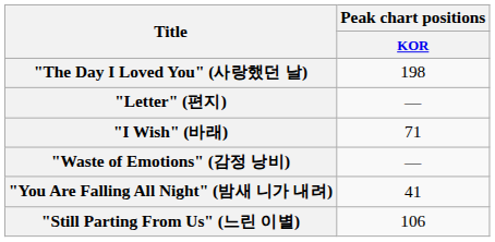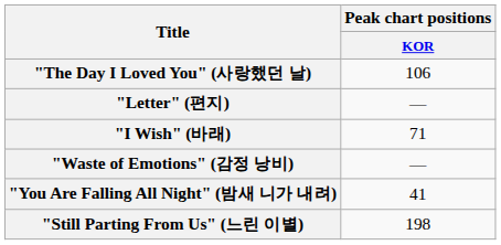"The Day I Loved You" (사랑했던 날) | Peak chart positions / KOR: 198 -> 106
"Still Parting From Us" (느린 이별) | Peak chart positions / KOR: 106 -> 198
